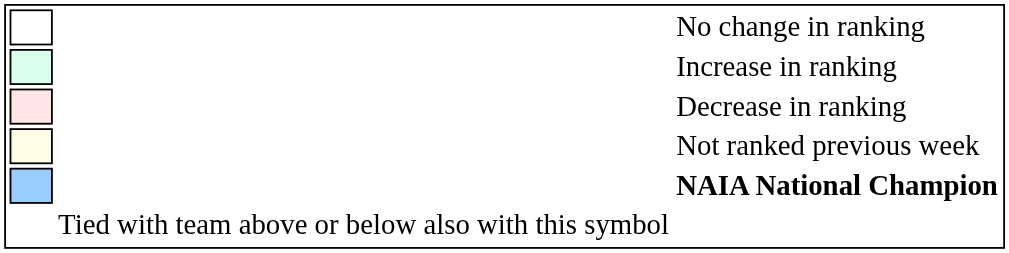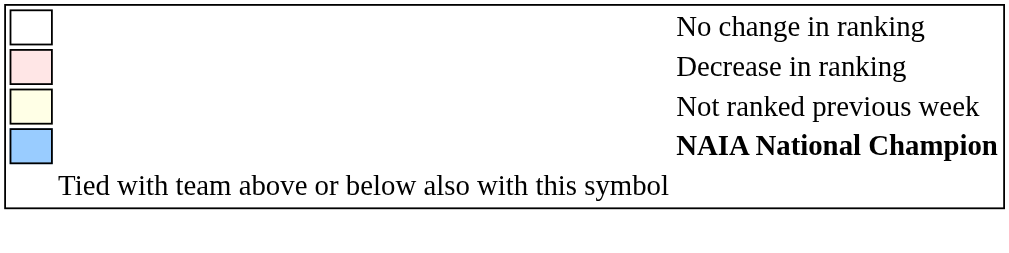- row: Increase in ranking
